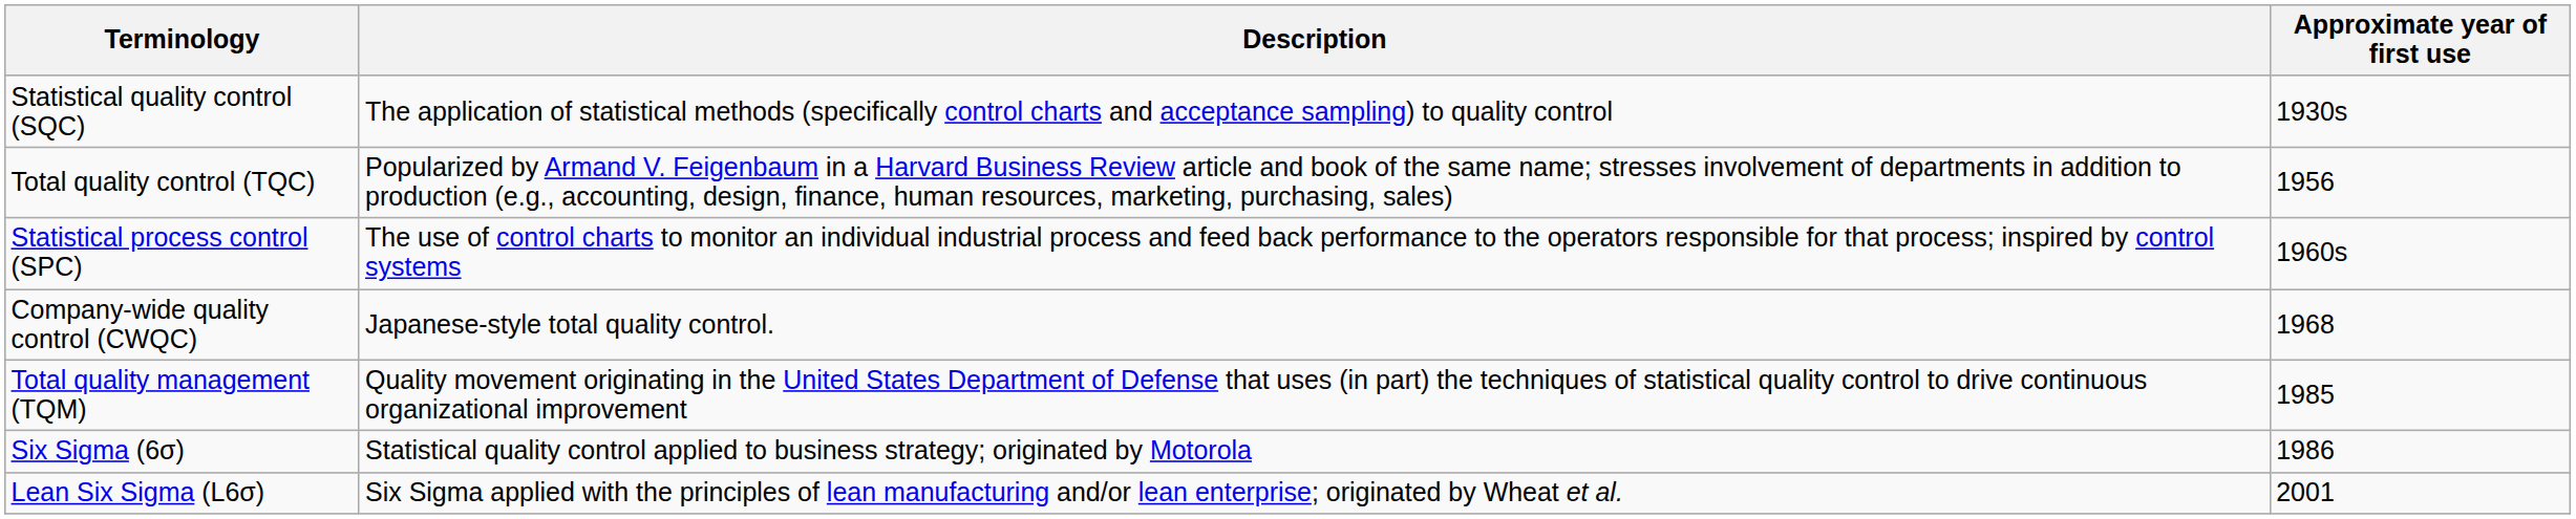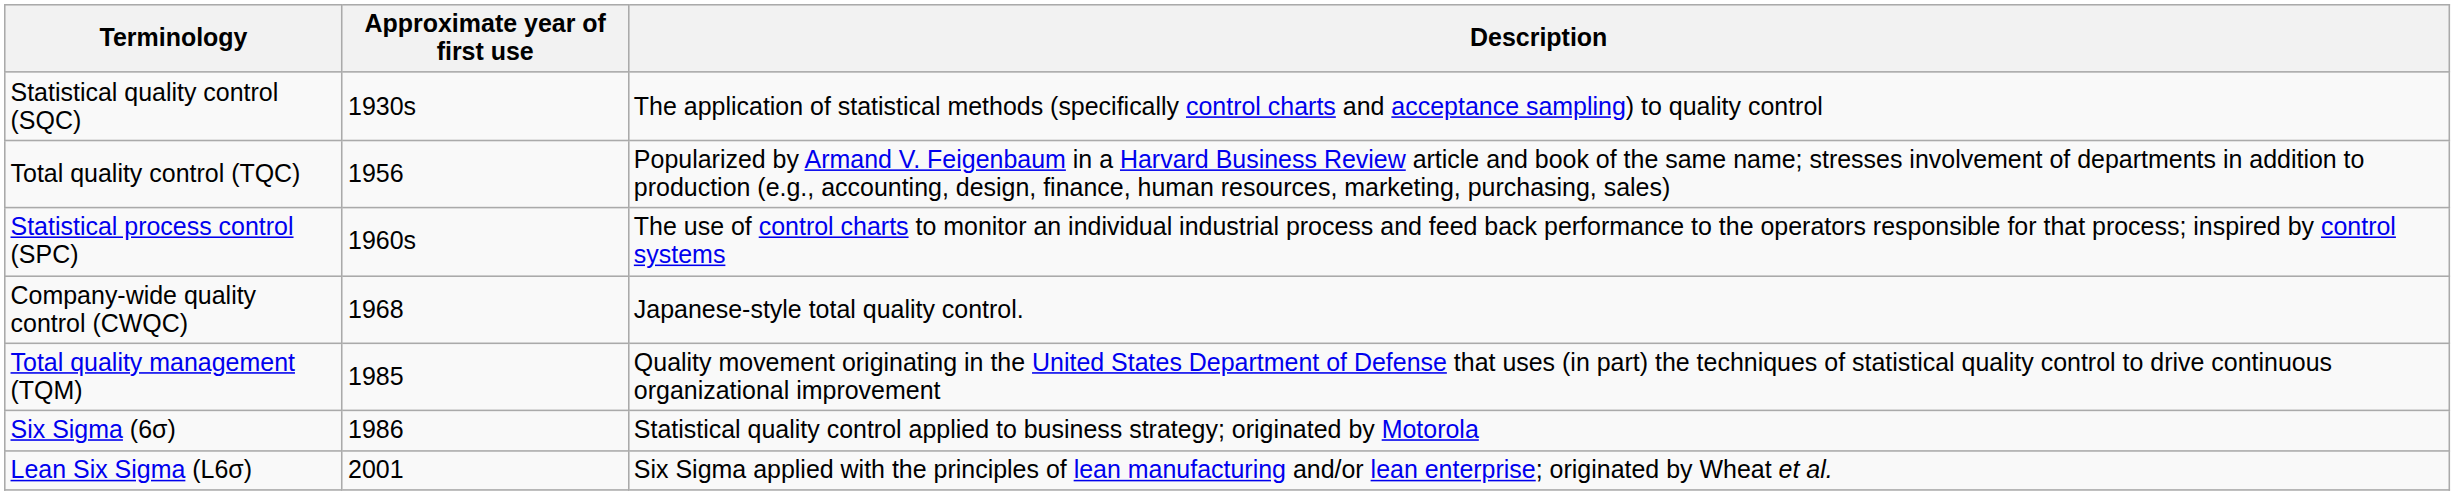columns swapped: Approximate year of first use <-> Description
